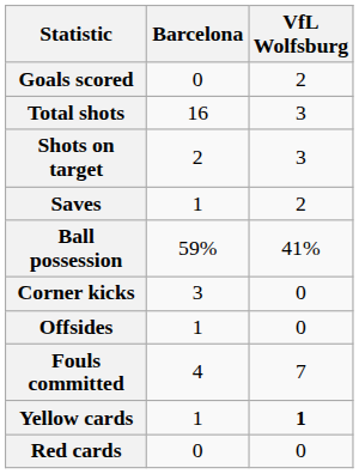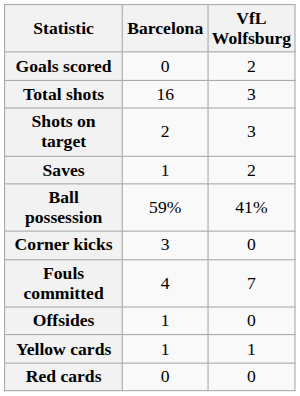rows swapped: Fouls committed <-> Offsides
Yellow cards | VfL Wolfsburg: bold -> normal
